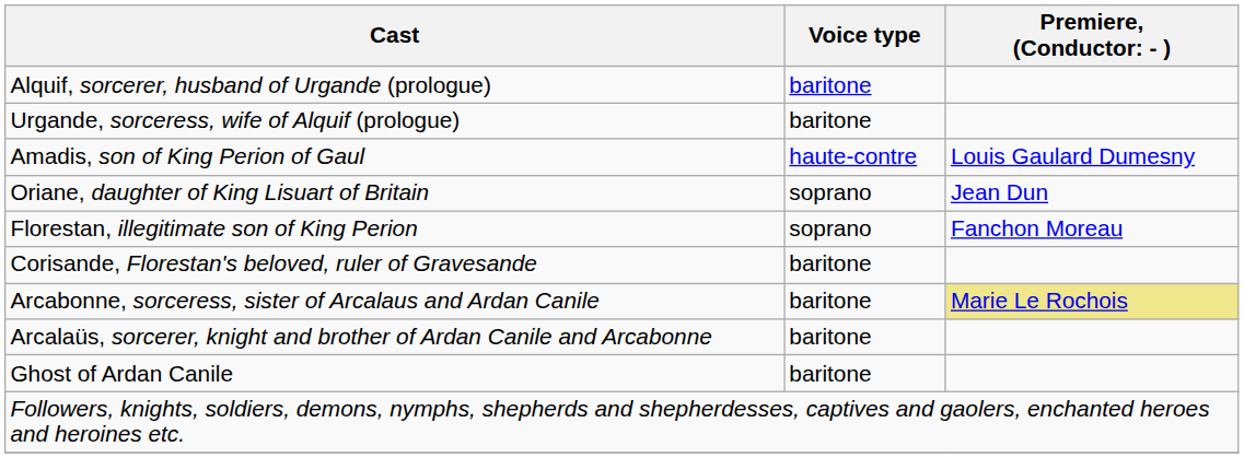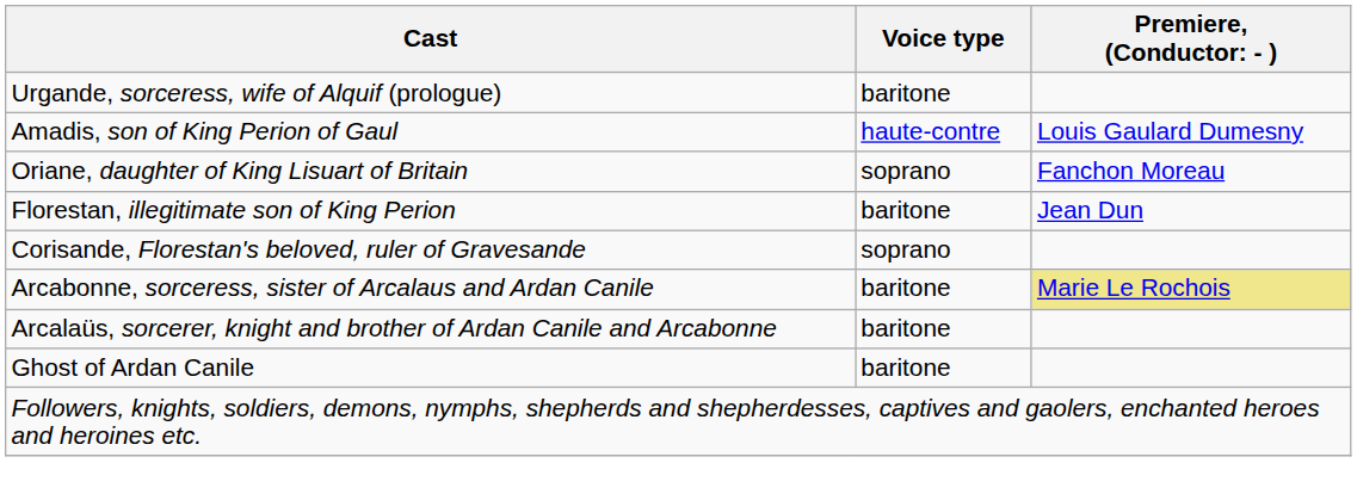- row: Alquif, sorcerer, husband of Urgande (prologue) | baritone
Oriane, daughter of King Lisuart of Britain | column 3: Jean Dun -> Fanchon Moreau
Florestan, illegitimate son of King Perion | Voice type: soprano -> baritone
Florestan, illegitimate son of King Perion | column 3: Fanchon Moreau -> Jean Dun
Corisande, Florestan's beloved, ruler of Gravesande | Voice type: baritone -> soprano
